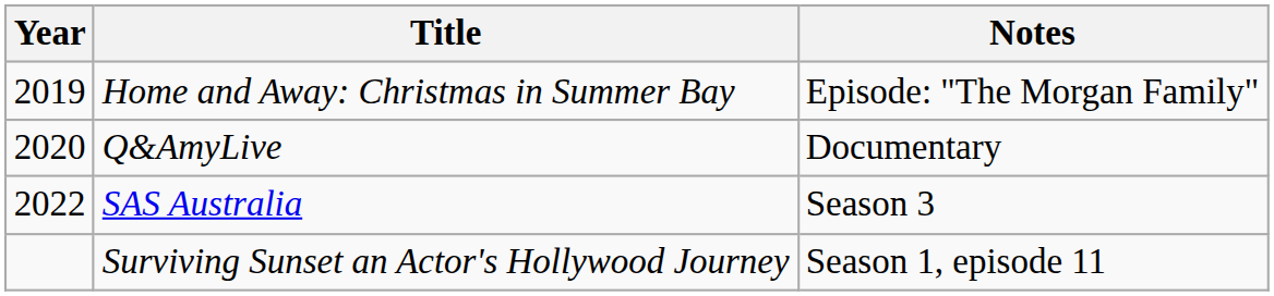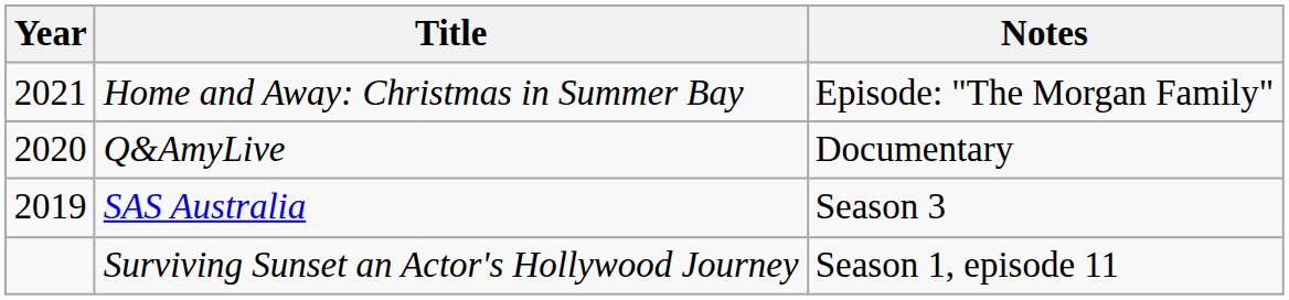Home and Away: Christmas in Summer Bay | Year: 2019 -> 2021
SAS Australia | Year: 2022 -> 2019
